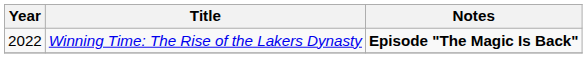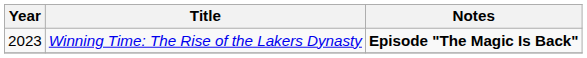Winning Time: The Rise of the Lakers Dynasty | Year: 2022 -> 2023
